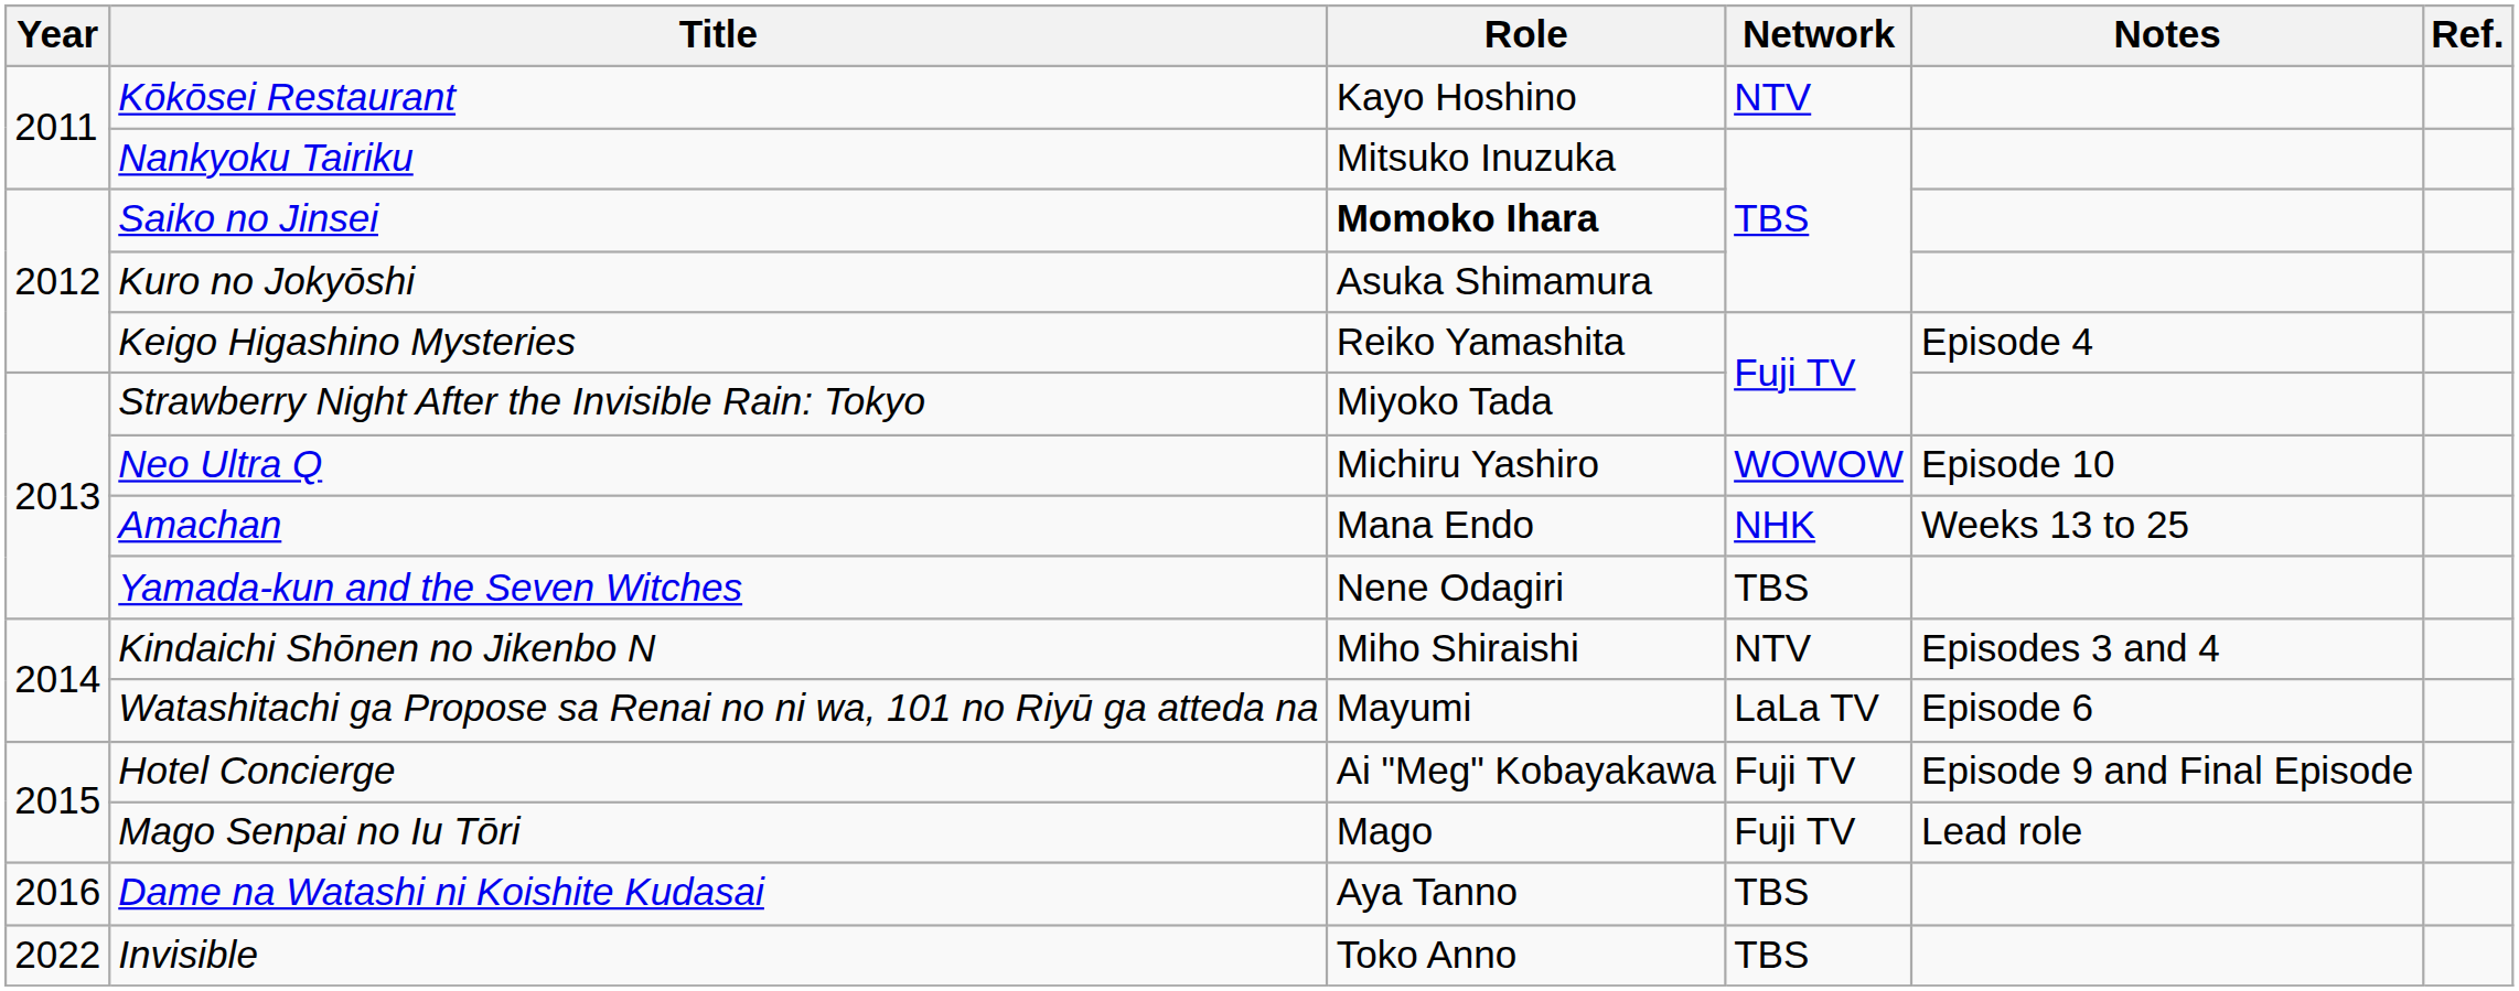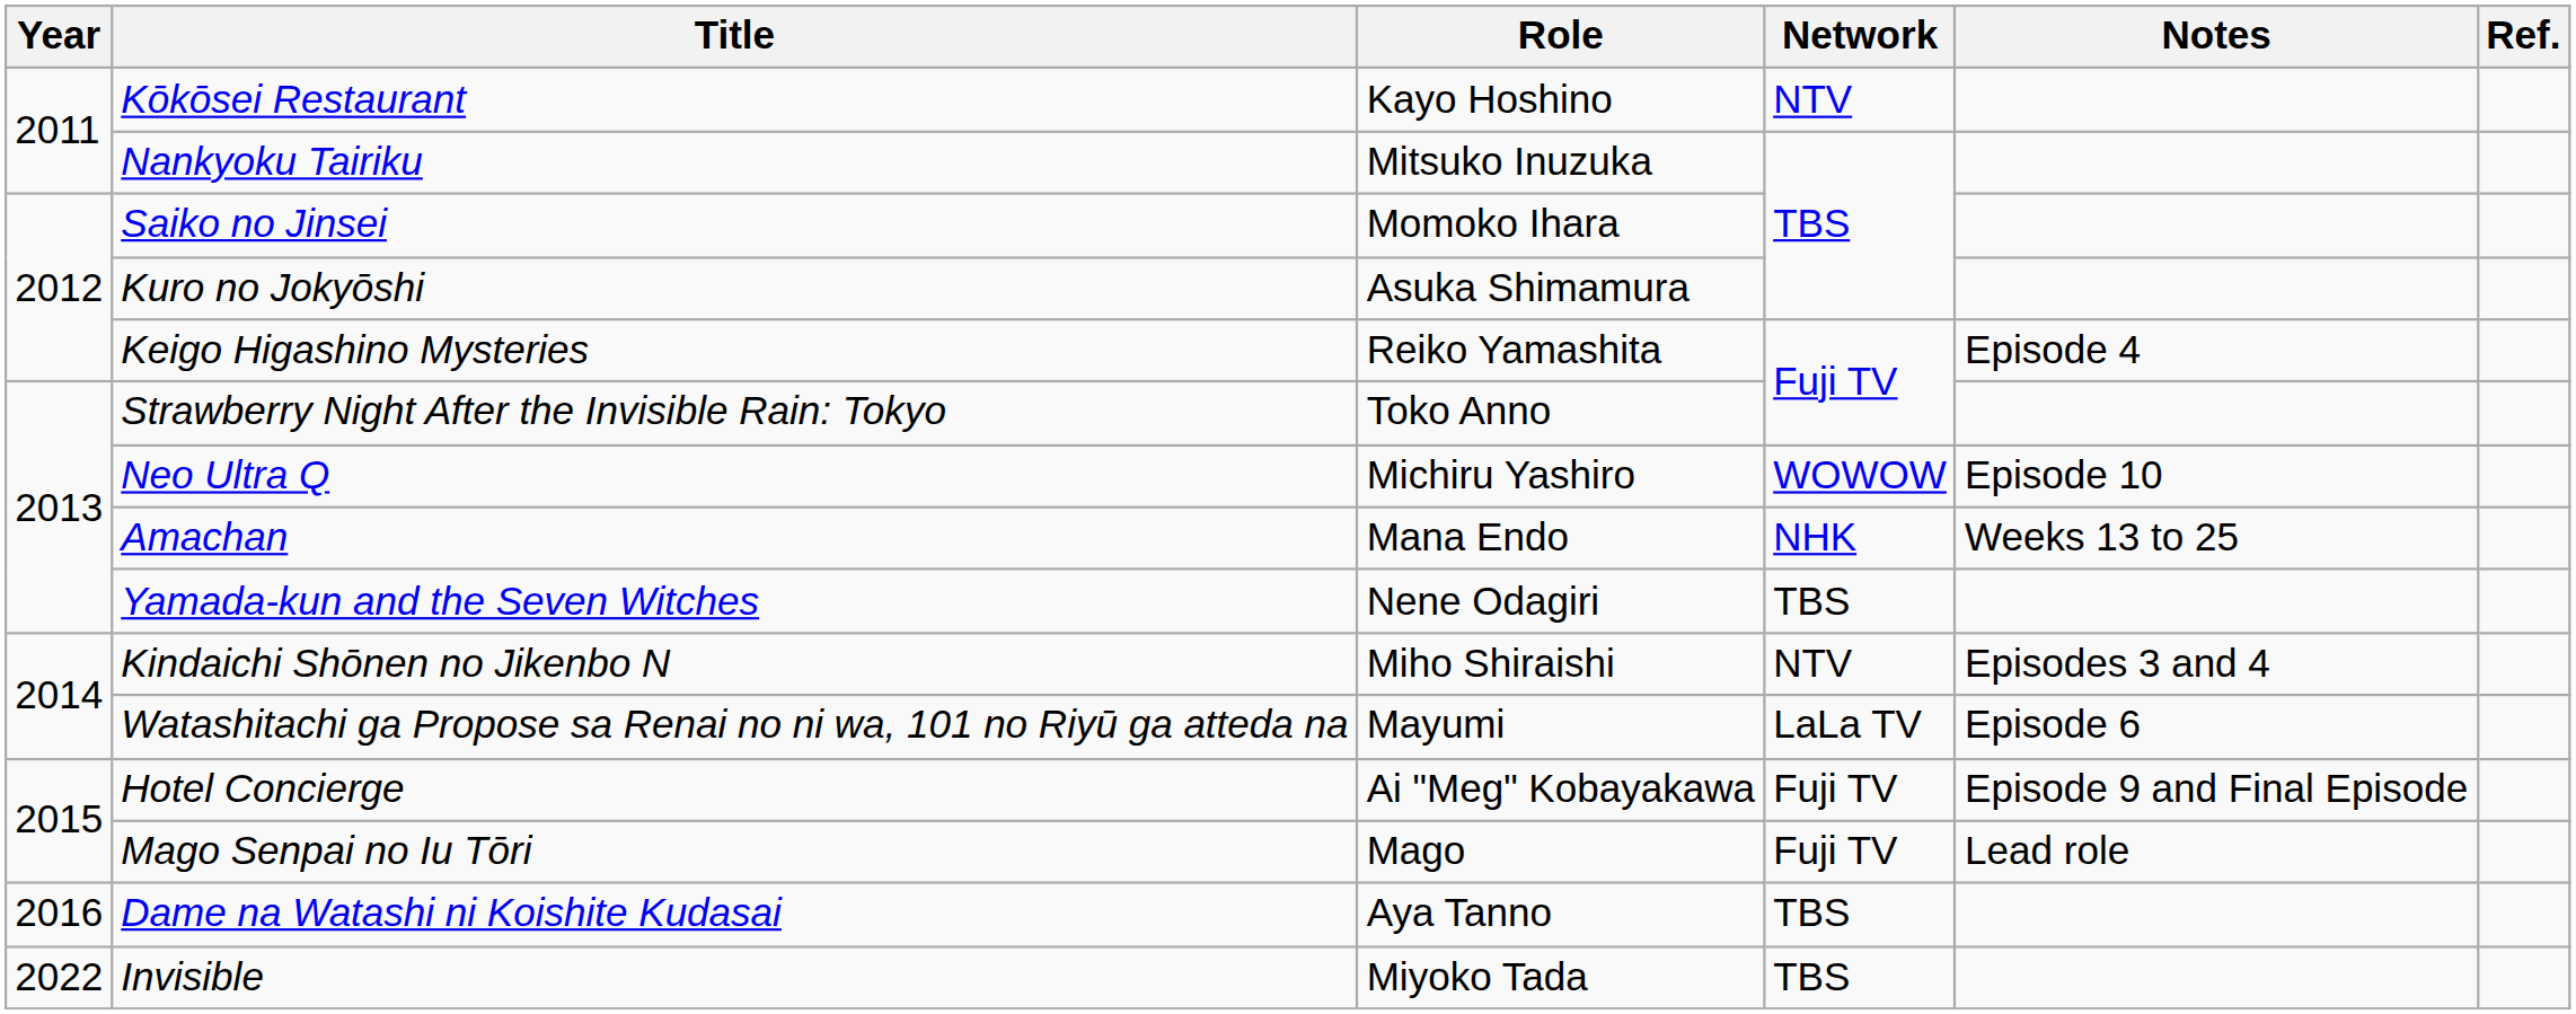Saiko no Jinsei | Role: bold -> normal
Strawberry Night After the Invisible Rain: Tokyo | Role: Miyoko Tada -> Toko Anno
Invisible | Role: Toko Anno -> Miyoko Tada
